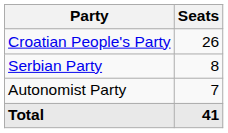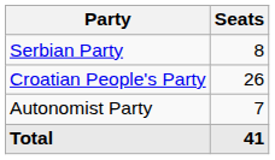rows swapped: Croatian People's Party <-> Serbian Party
